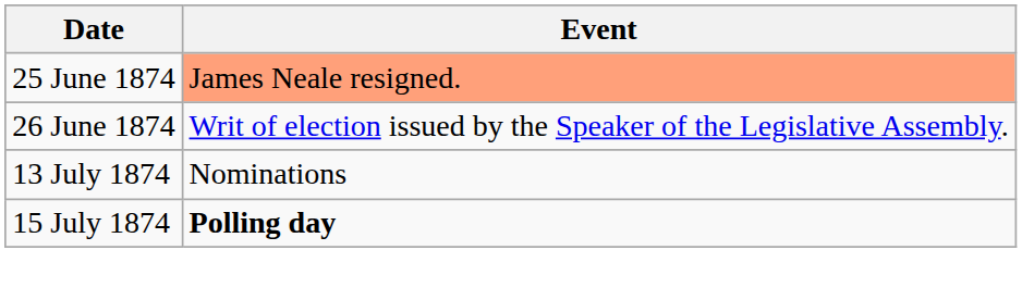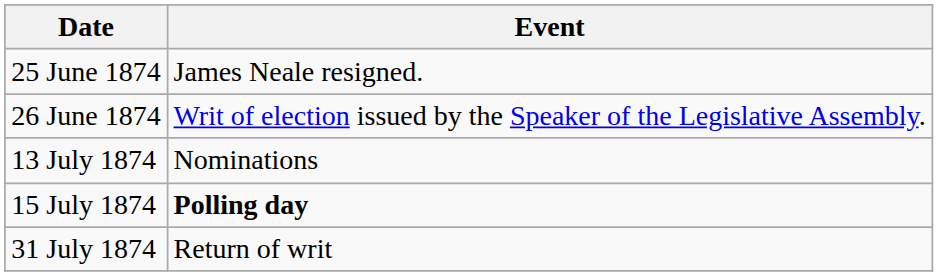25 June 1874 | Event: lightsalmon background -> no background
+ row: 31 July 1874 | Return of writ
